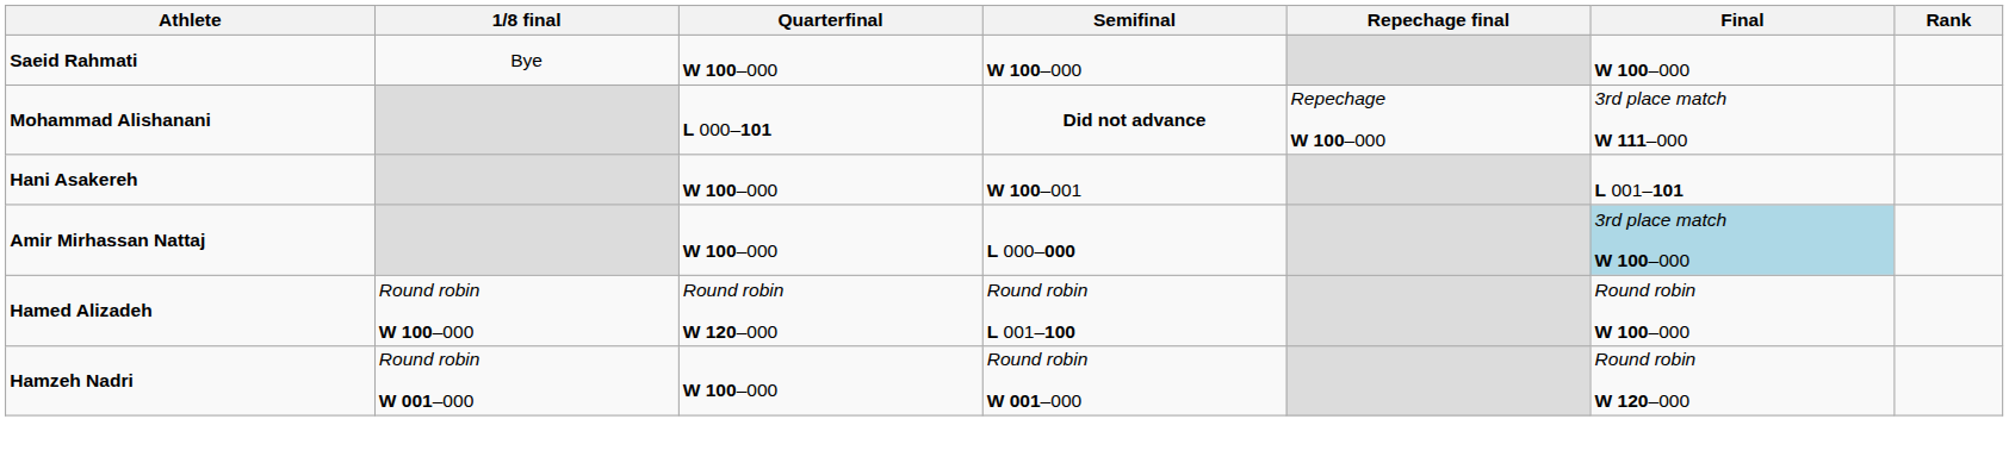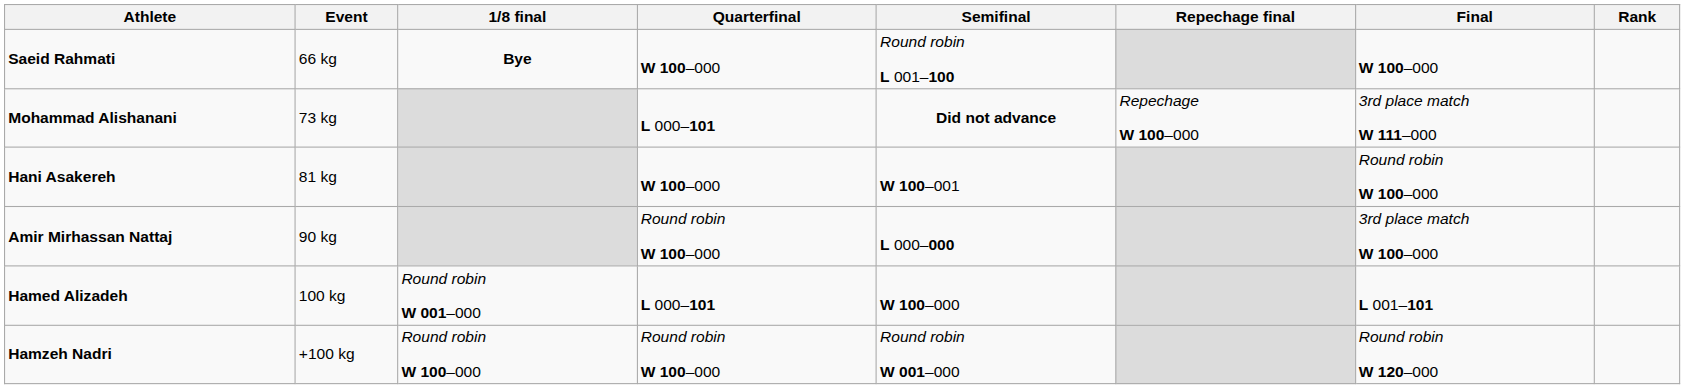+ column: Event | 66 kg | 73 kg | 81 kg | 90 kg | 100 kg | +100 kg
Saeid Rahmati | 1/8 final: normal -> bold
Saeid Rahmati | Semifinal: W 100–000 -> Round robin L 001–100
Hani Asakereh | Final: L 001–101 -> Round robin W 100–000
Amir Mirhassan Nattaj | Quarterfinal: W 100–000 -> Round robin W 100–000
Amir Mirhassan Nattaj | Final: lightblue background -> no background
Hamed Alizadeh | 1/8 final: Round robin W 100–000 -> Round robin W 001–000
Hamed Alizadeh | Quarterfinal: Round robin W 120–000 -> L 000–101
Hamed Alizadeh | Semifinal: Round robin L 001–100 -> W 100–000
Hamed Alizadeh | Final: Round robin W 100–000 -> L 001–101
Hamzeh Nadri | 1/8 final: Round robin W 001–000 -> Round robin W 100–000
Hamzeh Nadri | Quarterfinal: W 100–000 -> Round robin W 100–000
